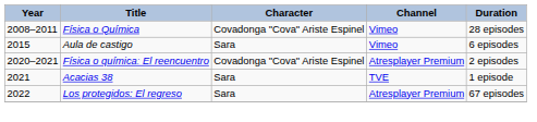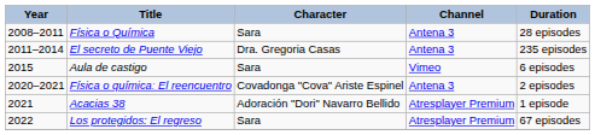Física o Química | Character: Covadonga "Cova" Ariste Espinel -> Sara
Física o Química | Channel: Vimeo -> Antena 3
+ row: 2011–2014 | El secreto de Puente Viejo | Dra. Gregoria Casas | Antena 3 | 235 episodes
Física o químicaː El reencuentro | Channel: Atresplayer Premium -> Antena 3
Acacias 38 | Character: Sara -> Adoración "Dori" Navarro Bellido
Acacias 38 | Channel: TVE -> Atresplayer Premium
